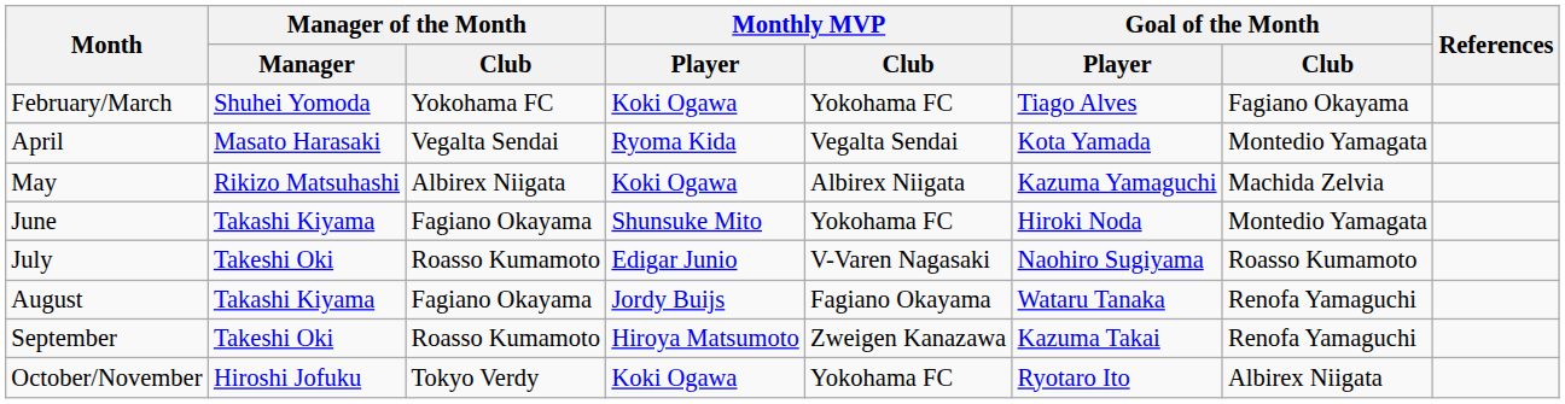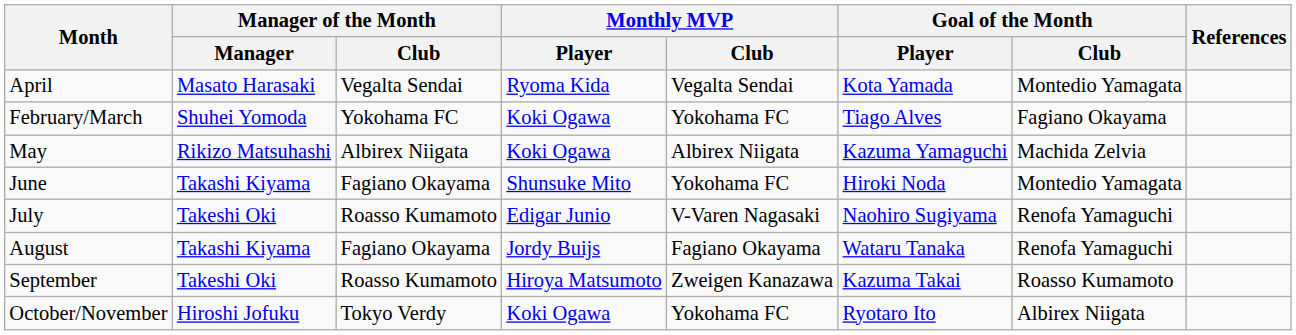rows swapped: February/March <-> April
July | Goal of the Month / Club: Roasso Kumamoto -> Renofa Yamaguchi
September | Goal of the Month / Club: Renofa Yamaguchi -> Roasso Kumamoto
